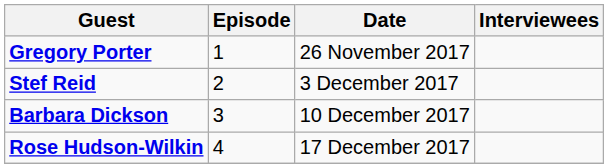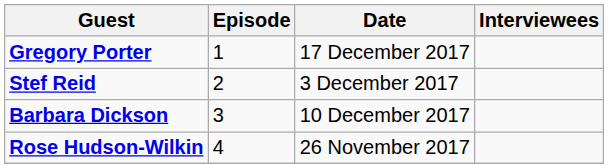Gregory Porter | Date: 26 November 2017 -> 17 December 2017
Rose Hudson-Wilkin | Date: 17 December 2017 -> 26 November 2017
